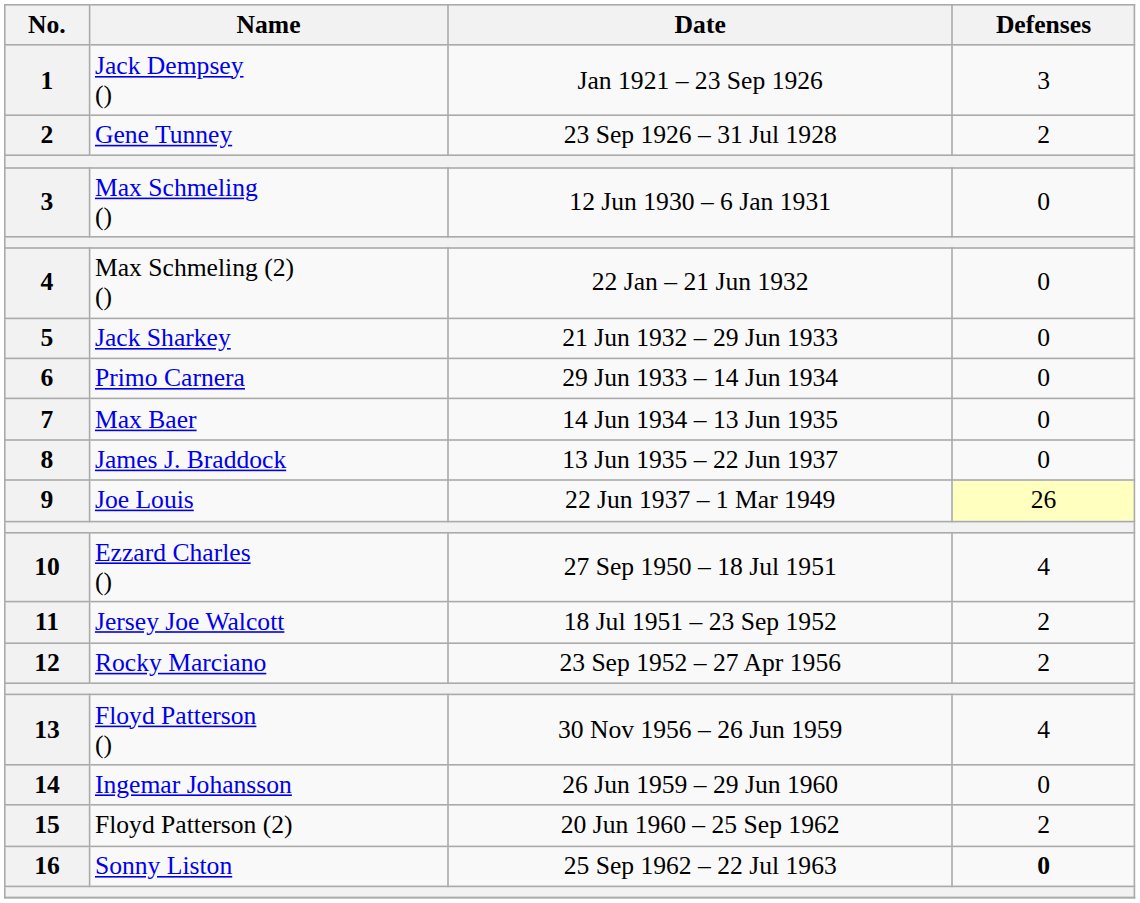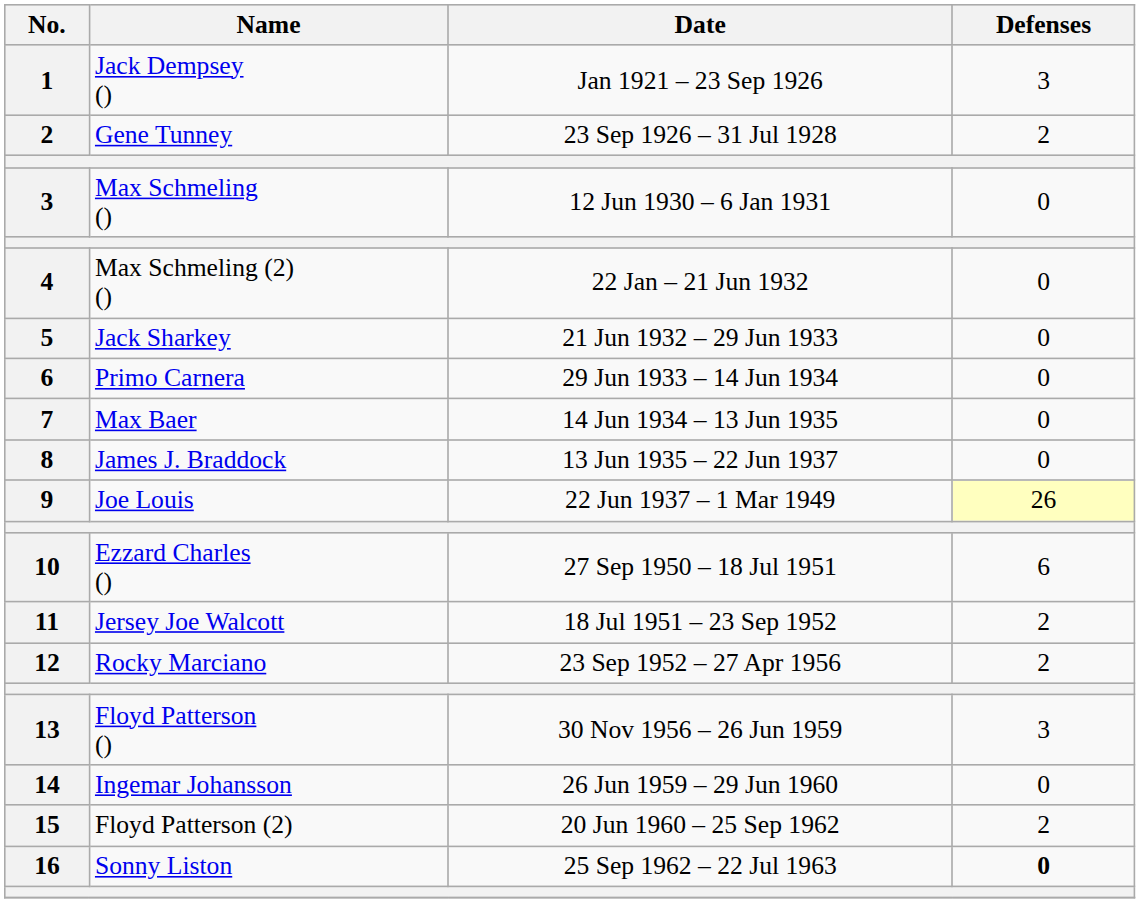Ezzard Charles () | Defenses: 4 -> 6
Floyd Patterson () | Defenses: 4 -> 3
